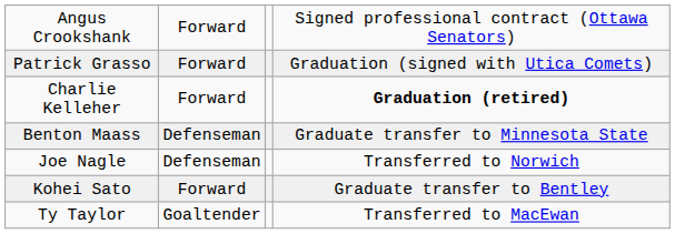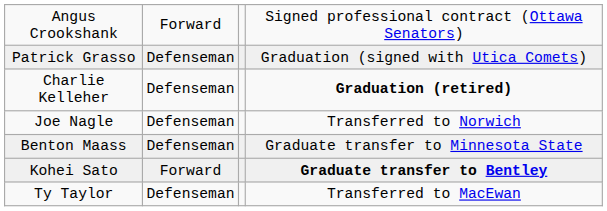Patrick Grasso | column 2: Forward -> Defenseman
Charlie Kelleher | column 2: Forward -> Defenseman
rows swapped: Benton Maass <-> Joe Nagle
Kohei Sato | column 4: normal -> bold
Ty Taylor | column 2: Goaltender -> Defenseman
